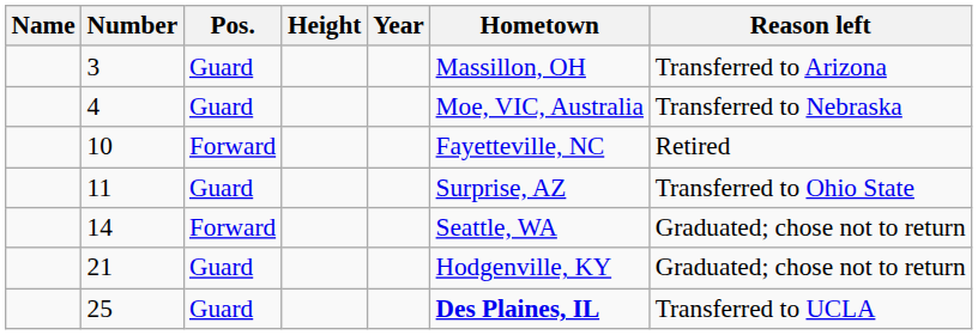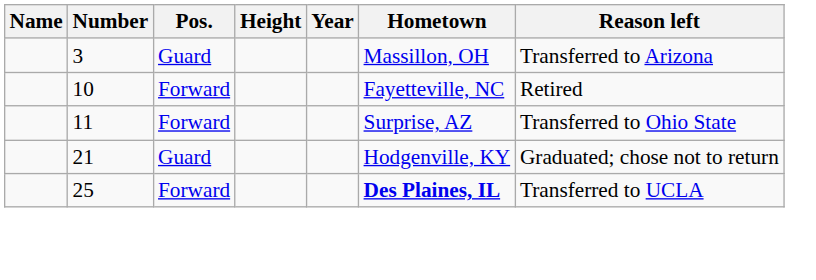- row: 4 | Guard | Moe, VIC, Australia | Transferred to Nebraska
11 | Pos.: Guard -> Forward
- row: 14 | Forward | Seattle, WA | Graduated; chose not to return
25 | Pos.: Guard -> Forward
